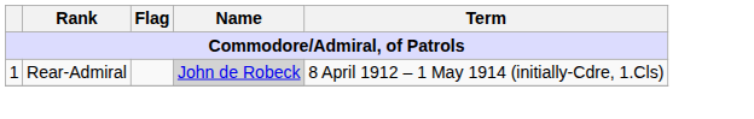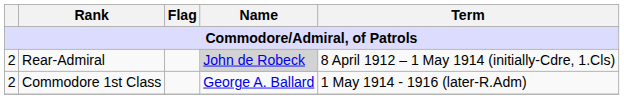Rear-Admiral | column 1: 1 -> 2
+ row: 2 | Commodore 1st Class | George A. Ballard | 1 May 1914 - 1916 (later-R.Adm)
